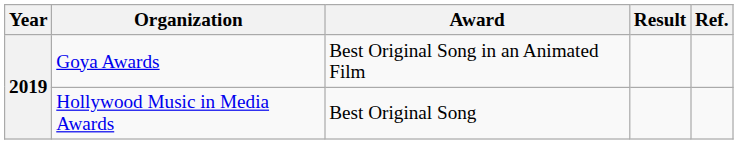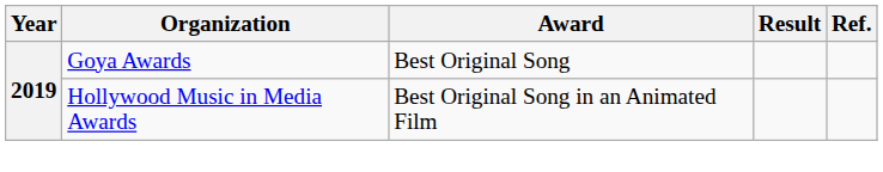Goya Awards | Award: Best Original Song in an Animated Film -> Best Original Song
Hollywood Music in Media Awards | Award: Best Original Song -> Best Original Song in an Animated Film
